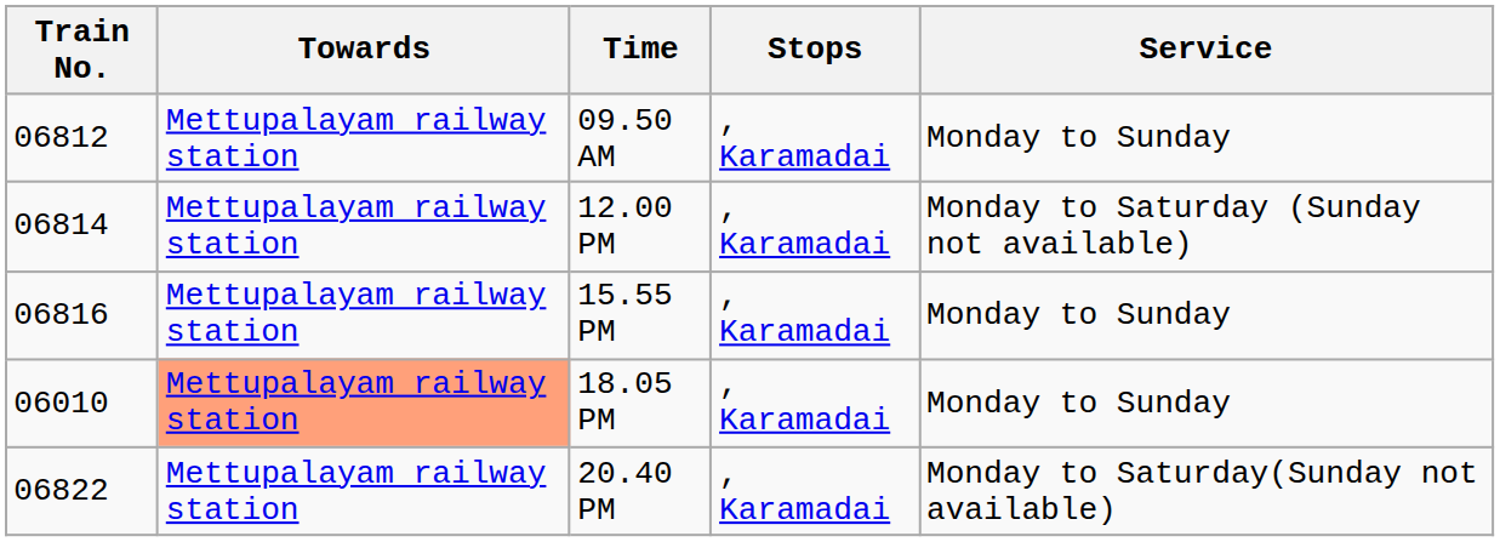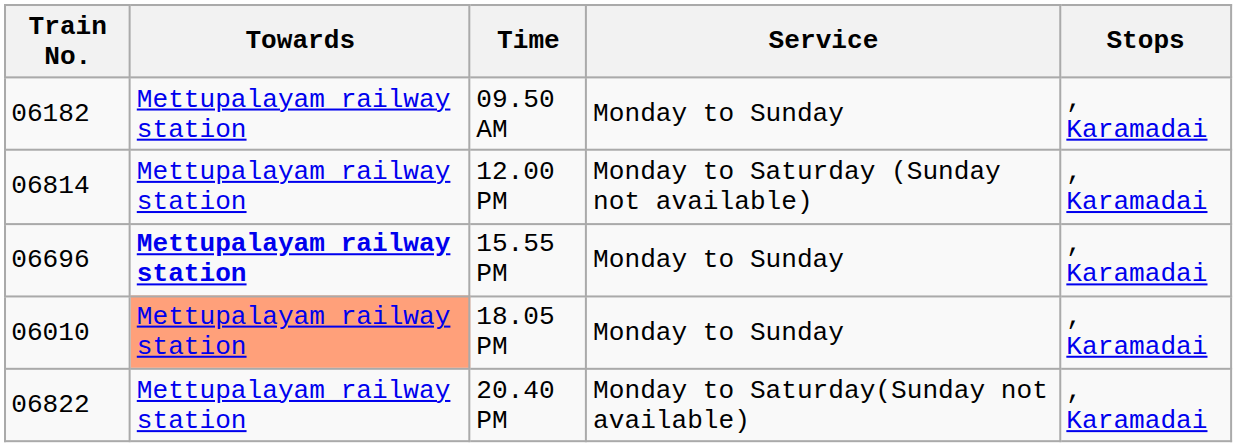columns swapped: Stops <-> Service
09.50 AM | Train No.: 06812 -> 06182
15.55 PM | Train No.: 06816 -> 06696
15.55 PM | Towards: normal -> bold
